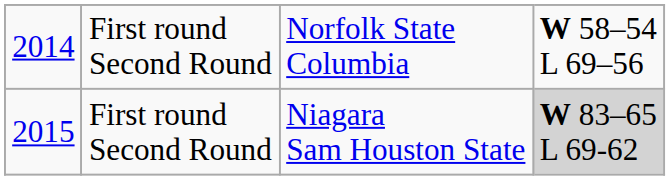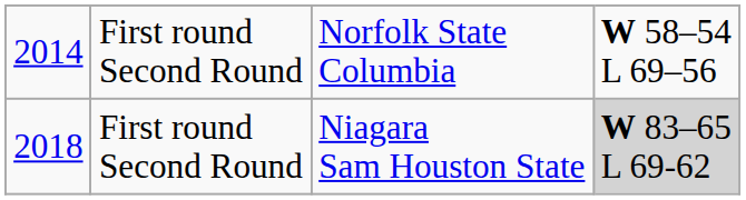First round Second Round / Niagara Sam Houston State | column 1: 2015 -> 2018
